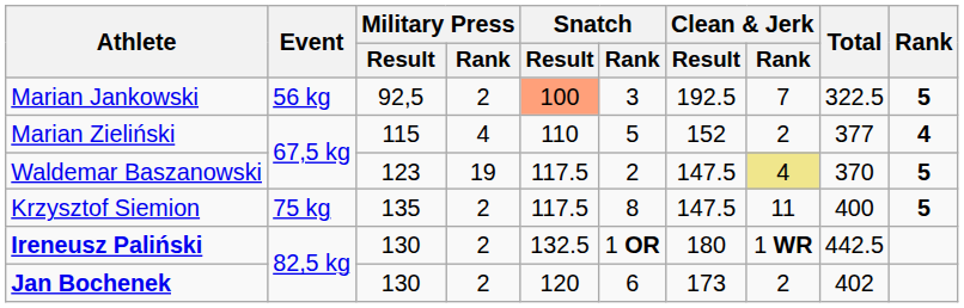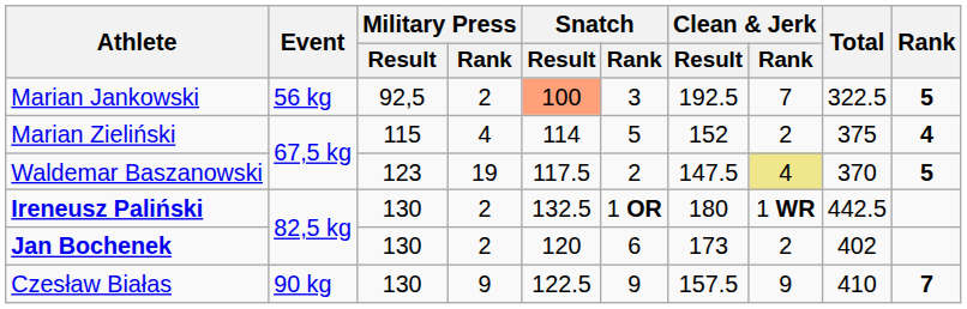Marian Zieliński | Snatch / Result: 110 -> 114
Marian Zieliński | Total: 377 -> 375
- row: Krzysztof Siemion | 75 kg | 135 | 2 | 117.5 | 8 | 147.5 | 11 | 400 | 5
+ row: Czesław Białas | 90 kg | 130 | 9 | 122.5 | 9 | 157.5 | 9 | 410 | 7
